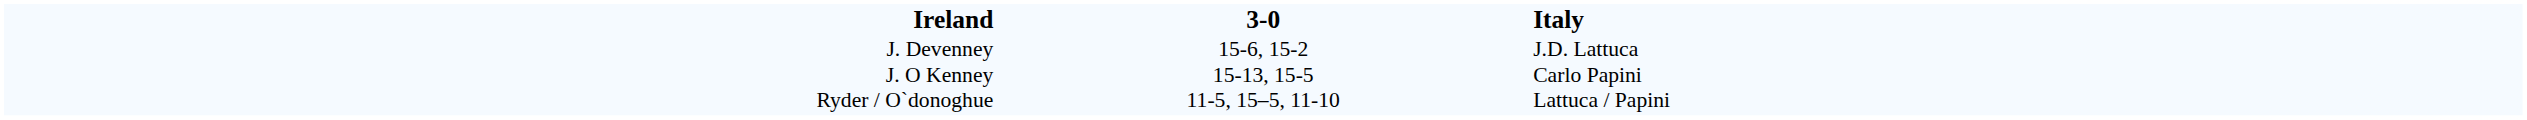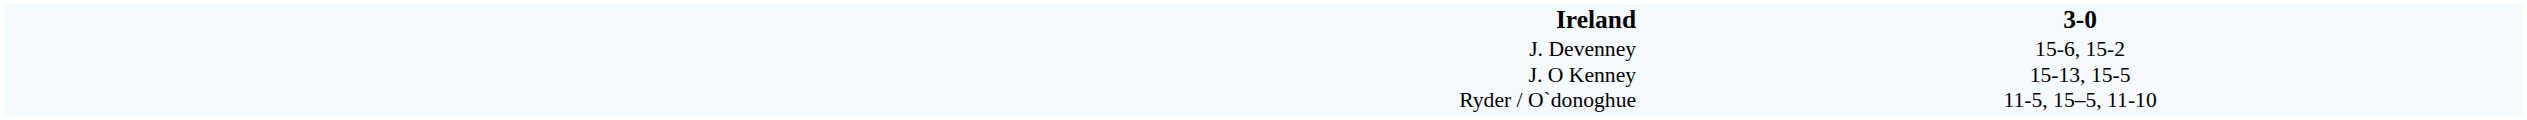- column: Italy | J.D. Lattuca Carlo Papini Lattuca / Papini
